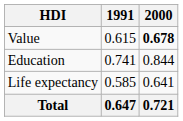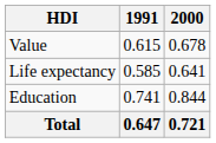Value | 2000: bold -> normal
rows swapped: Life expectancy <-> Education
